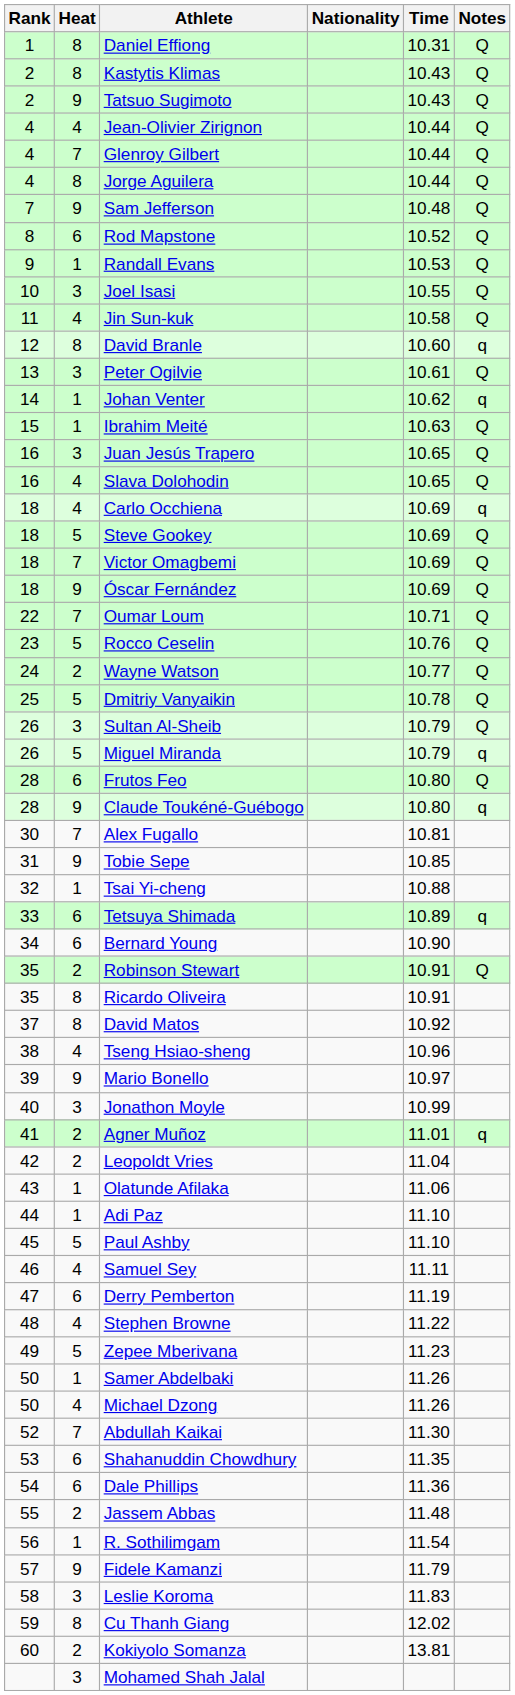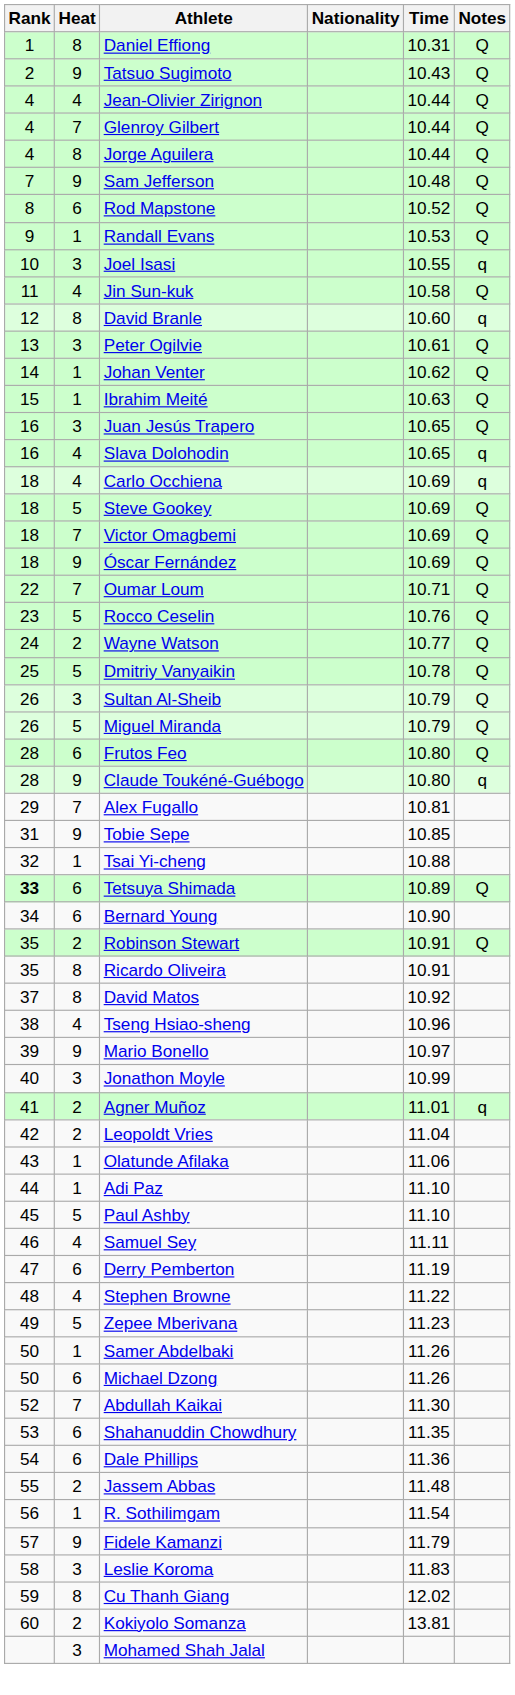- row: 2 | 8 | Kastytis Klimas | 10.43 | Q
Joel Isasi | Notes: Q -> q
Johan Venter | Notes: q -> Q
Slava Dolohodin | Notes: Q -> q
Miguel Miranda | Notes: q -> Q
Alex Fugallo | Rank: 30 -> 29
Tetsuya Shimada | Rank: normal -> bold
Tetsuya Shimada | Notes: q -> Q
Michael Dzong | Heat: 4 -> 6
